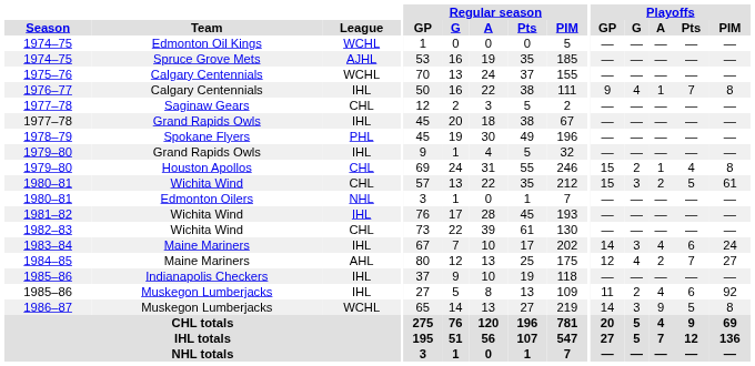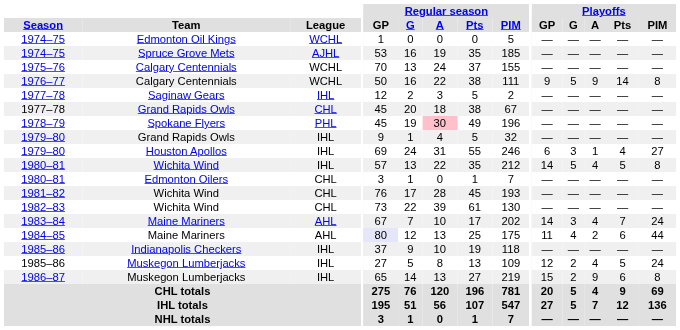1976–77 | League: IHL -> WCHL
1976–77 | Playoffs / G: 4 -> 5
1976–77 | Playoffs / A: 1 -> 9
1976–77 | Playoffs / Pts: 7 -> 14
1977–78 / Saginaw Gears | League: CHL -> IHL
1977–78 / Grand Rapids Owls | League: IHL -> CHL
1978–79 | Regular season / A: no background -> pink background
1979–80 / Houston Apollos | League: CHL -> IHL
1979–80 / Houston Apollos | Playoffs / GP: 15 -> 6
1979–80 / Houston Apollos | Playoffs / G: 2 -> 3
1979–80 / Houston Apollos | Playoffs / PIM: 8 -> 27
1980–81 / Wichita Wind | League: CHL -> IHL
1980–81 / Wichita Wind | Playoffs / GP: 15 -> 14
1980–81 / Wichita Wind | Playoffs / G: 3 -> 5
1980–81 / Wichita Wind | Playoffs / A: 2 -> 4
1980–81 / Wichita Wind | Playoffs / PIM: 61 -> 8
1980–81 / Edmonton Oilers | League: NHL -> CHL
1981–82 | League: IHL -> CHL
1983–84 | League: IHL -> AHL
1983–84 | Playoffs / Pts: 6 -> 7
1984–85 | Regular season / GP: no background -> lavender background
1984–85 | Playoffs / GP: 12 -> 11
1984–85 | Playoffs / Pts: 7 -> 6
1984–85 | Playoffs / PIM: 27 -> 44
1985–86 / Muskegon Lumberjacks | Playoffs / GP: 11 -> 12
1985–86 / Muskegon Lumberjacks | Playoffs / Pts: 6 -> 5
1985–86 / Muskegon Lumberjacks | Playoffs / PIM: 92 -> 24
1986–87 | League: WCHL -> IHL
1986–87 | Playoffs / GP: 14 -> 15
1986–87 | Playoffs / G: 3 -> 2
1986–87 | Playoffs / Pts: 5 -> 6
